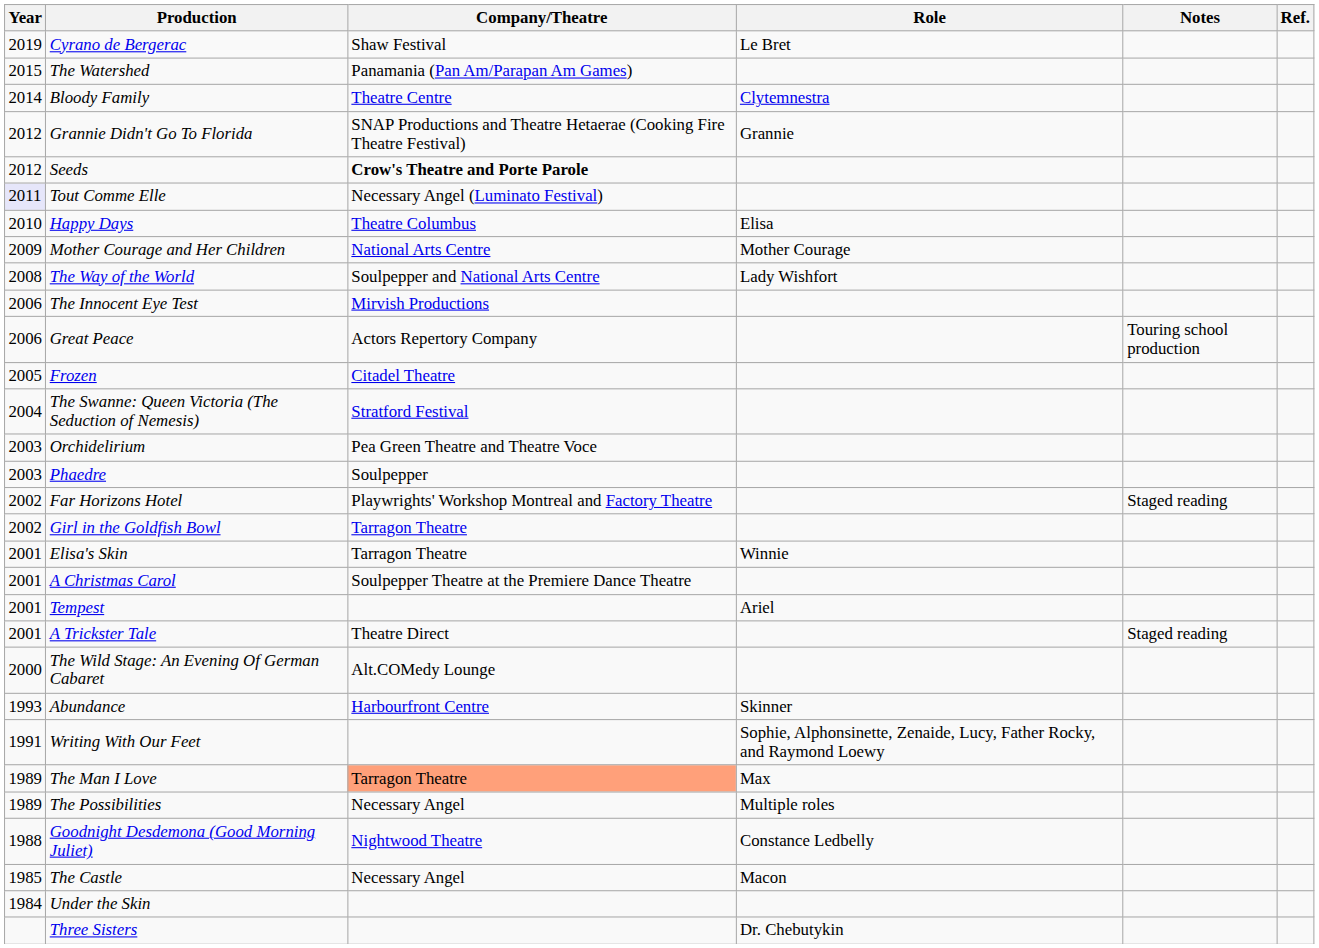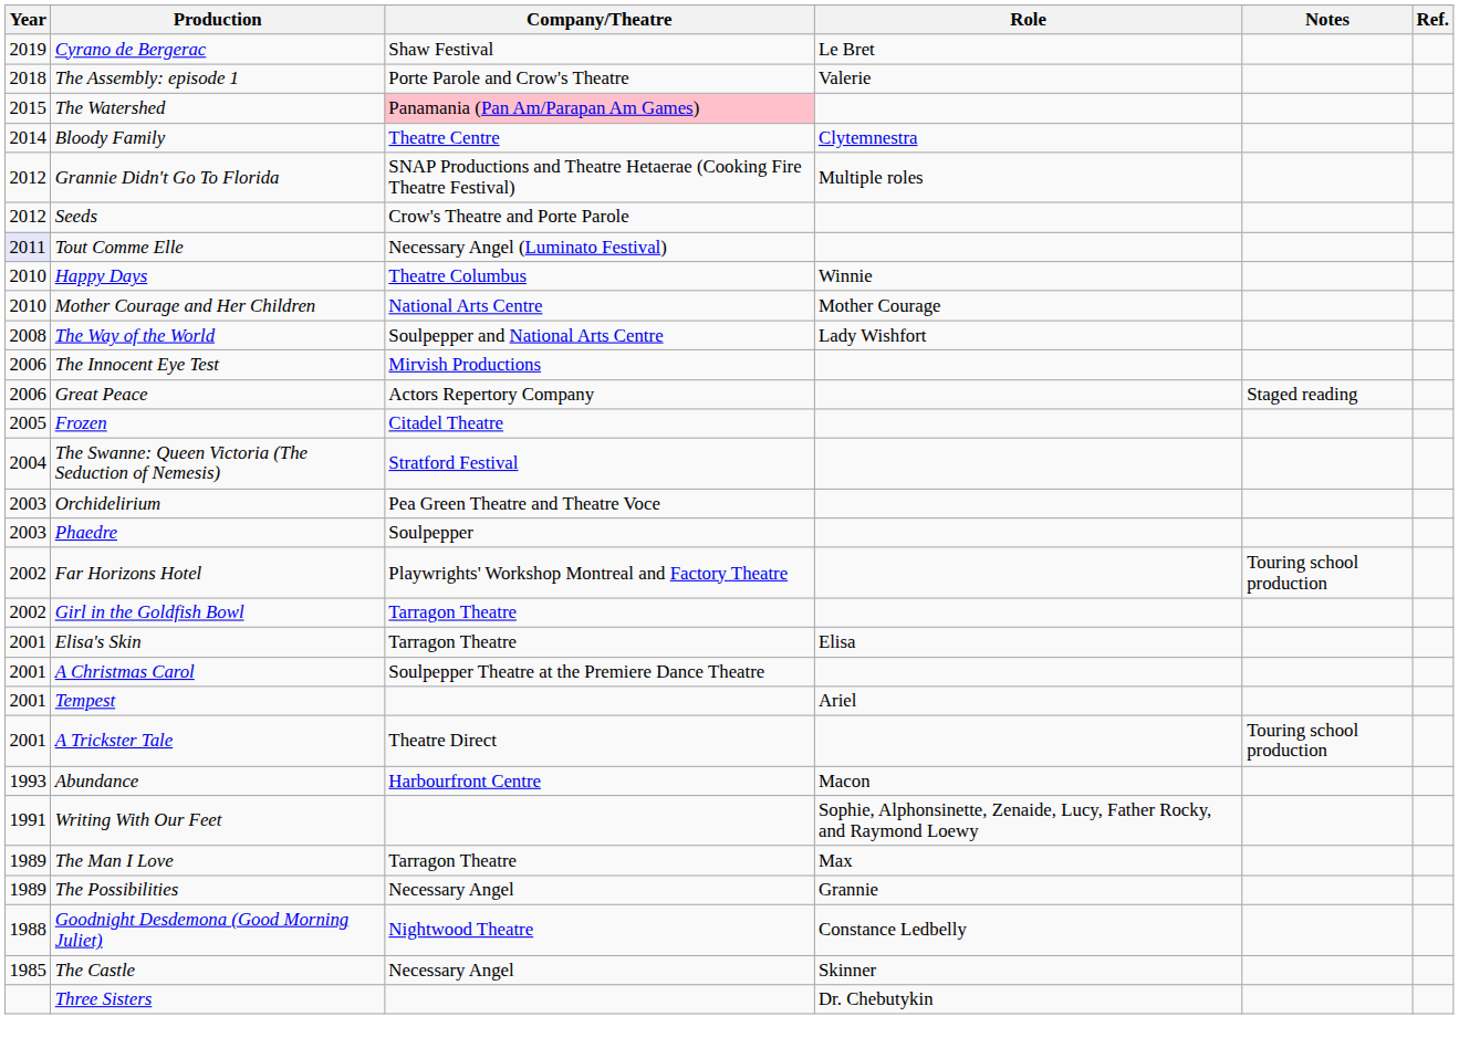+ row: 2018 | The Assembly: episode 1 | Porte Parole and Crow's Theatre | Valerie
The Watershed | Company/Theatre: no background -> pink background
Grannie Didn't Go To Florida | Role: Grannie -> Multiple roles
Seeds | Company/Theatre: bold -> normal
Happy Days | Role: Elisa -> Winnie
Mother Courage and Her Children | Year: 2009 -> 2010
Great Peace | Notes: Touring school production -> Staged reading
Far Horizons Hotel | Notes: Staged reading -> Touring school production
Elisa's Skin | Role: Winnie -> Elisa
A Trickster Tale | Notes: Staged reading -> Touring school production
- row: 2000 | The Wild Stage: An Evening Of German Cabaret | Alt.COMedy Lounge
Abundance | Role: Skinner -> Macon
The Man I Love | Company/Theatre: lightsalmon background -> no background
The Possibilities | Role: Multiple roles -> Grannie
The Castle | Role: Macon -> Skinner
- row: 1984 | Under the Skin
